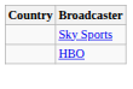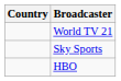+ row: World TV 21
